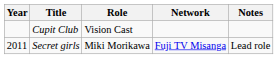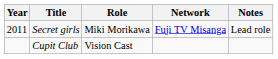rows swapped: Secret girls <-> Cupit Club
